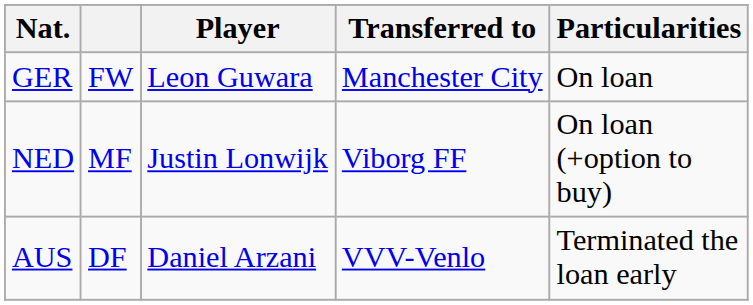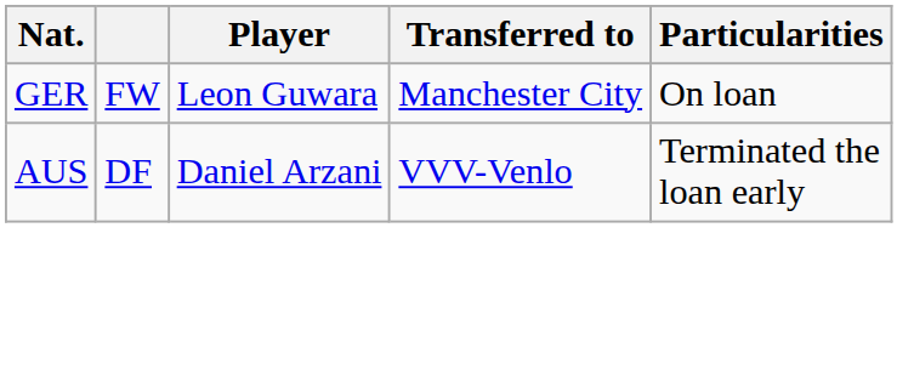- row: NED | MF | Justin Lonwijk | Viborg FF | On loan (+option to buy)
